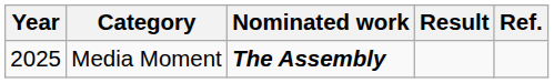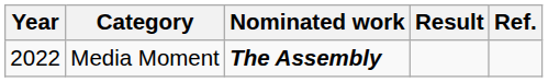Media Moment | Year: 2025 -> 2022
